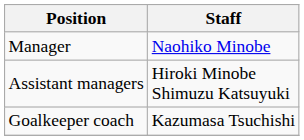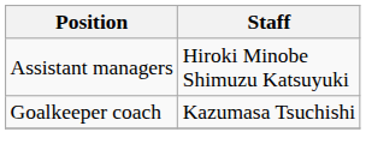- row: Manager | Naohiko Minobe
